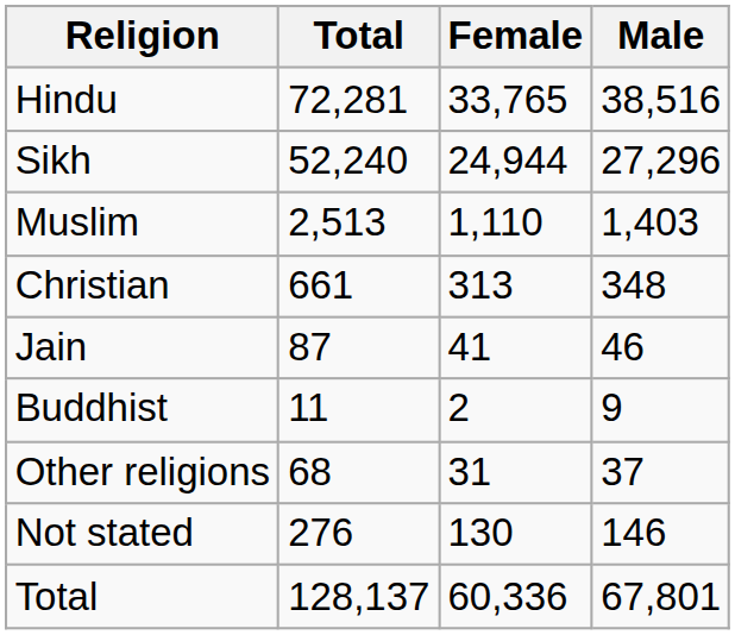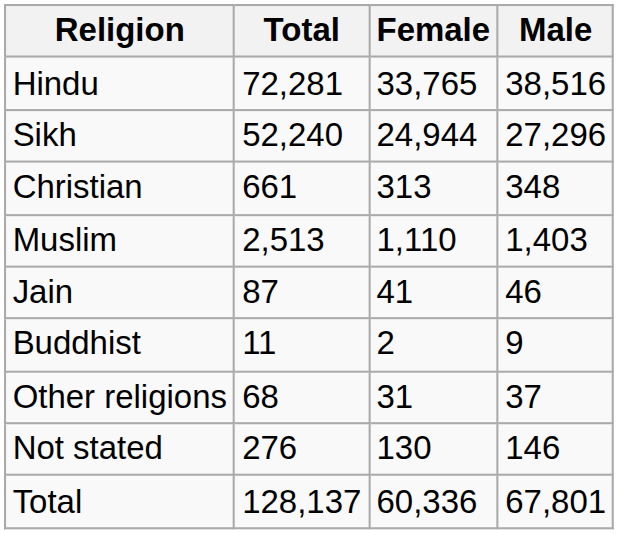rows swapped: Muslim <-> Christian
